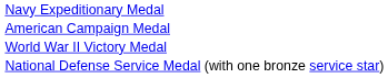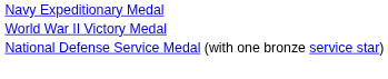- row: American Campaign Medal
